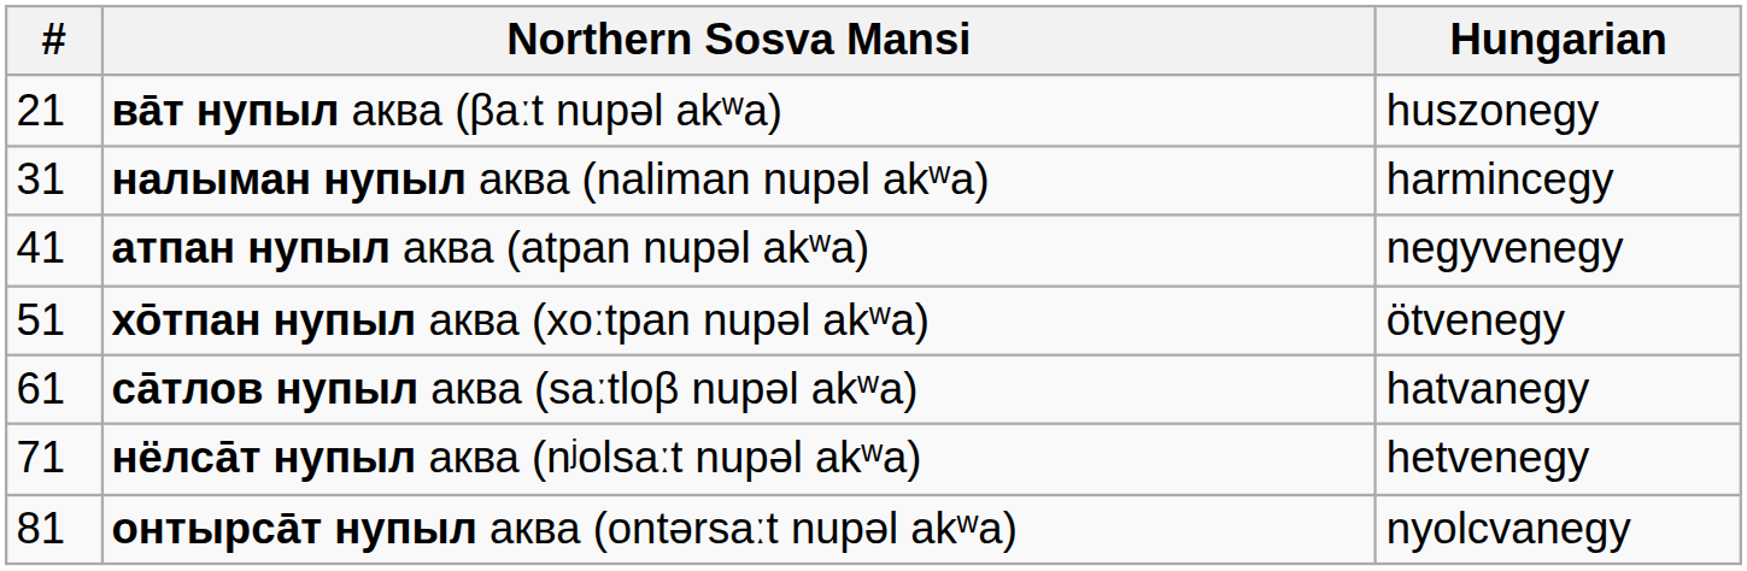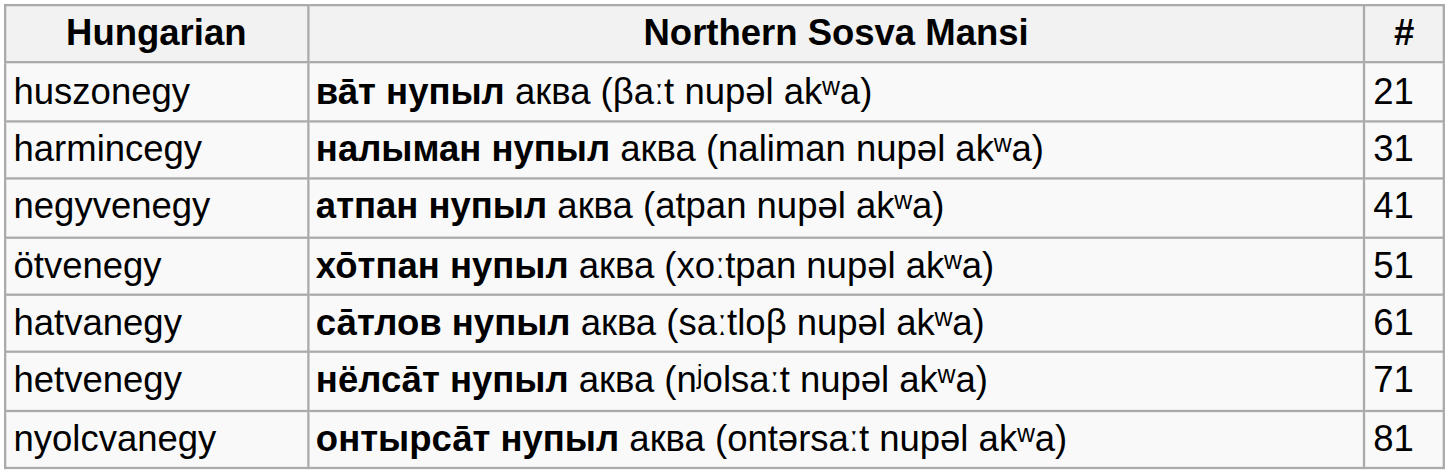columns swapped: # <-> Hungarian
